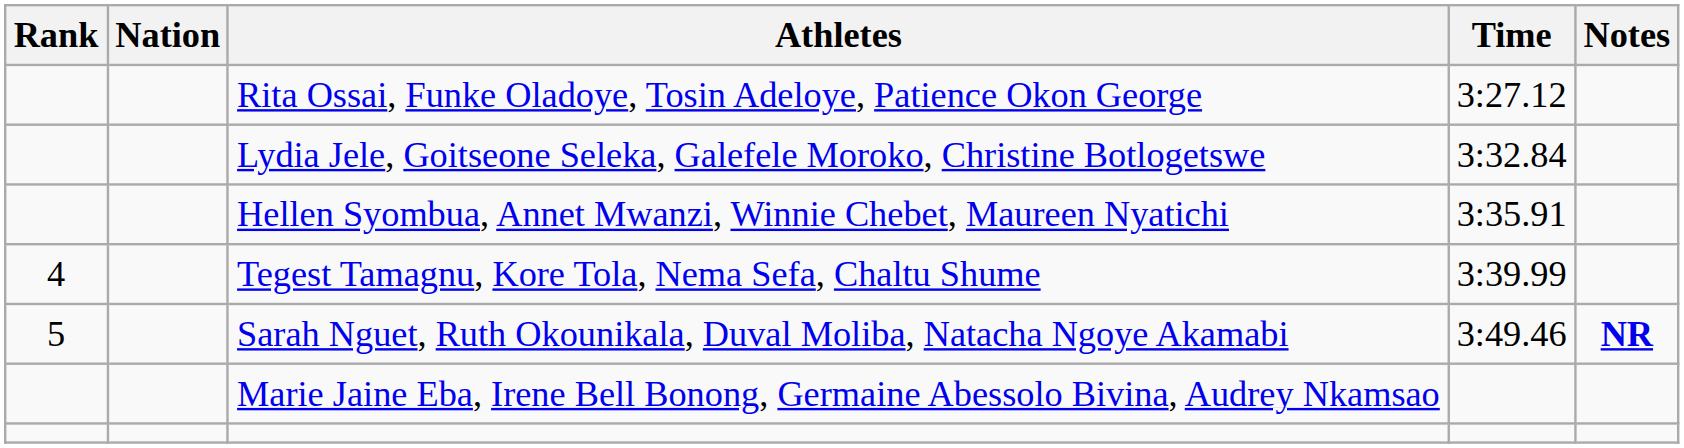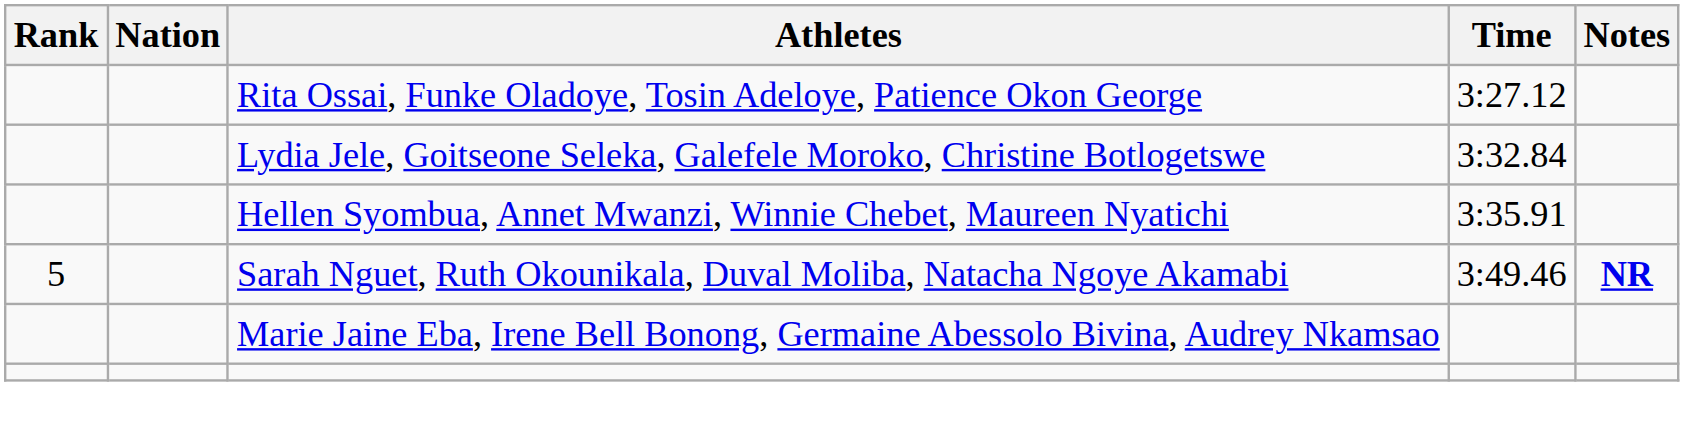- row: 4 | Tegest Tamagnu, Kore Tola, Nema Sefa, Chaltu Shume | 3:39.99
